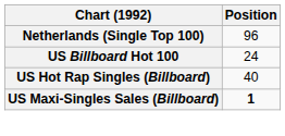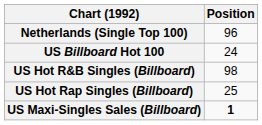+ row: US Hot R&B Singles (Billboard) | 98
US Hot Rap Singles (Billboard) | Position: 40 -> 25
